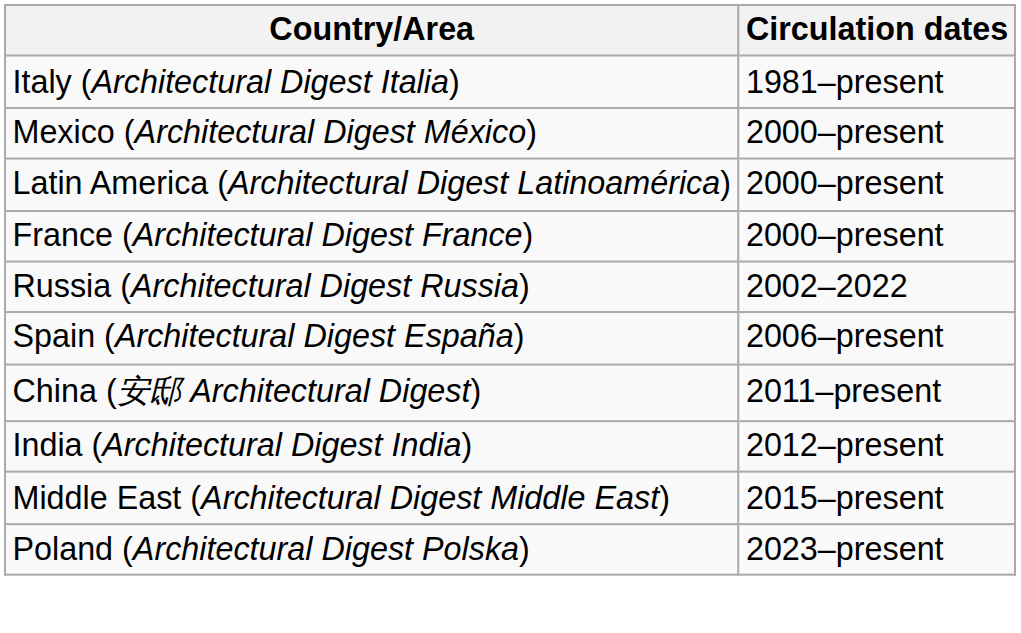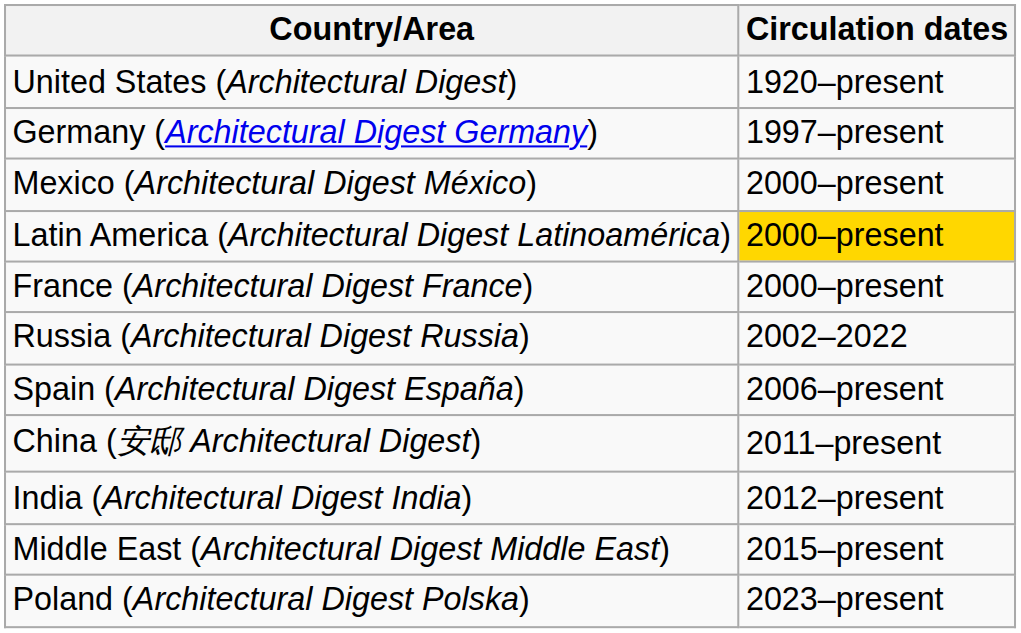+ row: United States (Architectural Digest) | 1920–present
- row: Italy (Architectural Digest Italia) | 1981–present
+ row: Germany (Architectural Digest Germany) | 1997–present
Latin America (Architectural Digest Latinoamérica) | Circulation dates: no background -> gold background
